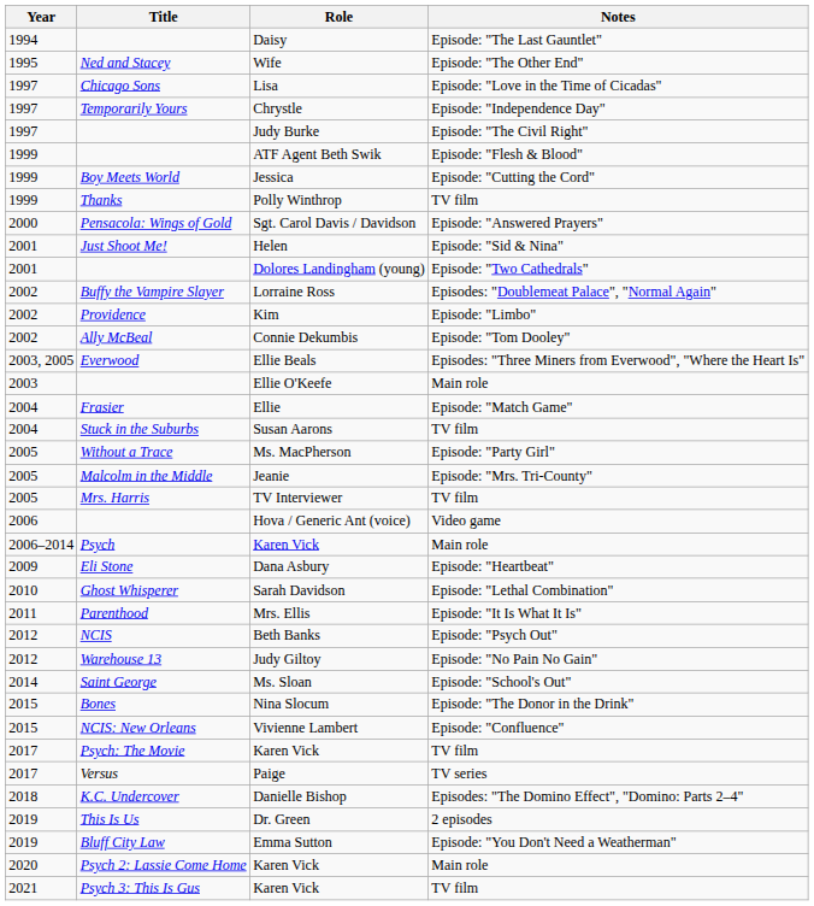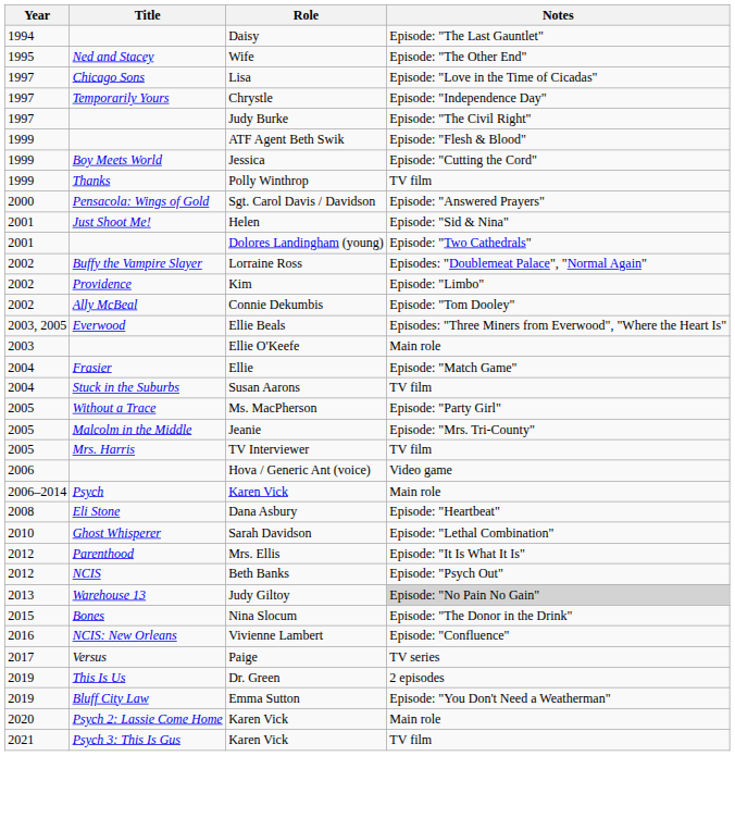Dana Asbury | Year: 2009 -> 2008
Mrs. Ellis | Year: 2011 -> 2012
Judy Giltoy | Year: 2012 -> 2013
Judy Giltoy | Notes: no background -> lightgrey background
- row: 2014 | Saint George | Ms. Sloan | Episode: "School's Out"
Vivienne Lambert | Year: 2015 -> 2016
- row: 2017 | Psych: The Movie | Karen Vick | TV film
- row: 2018 | K.C. Undercover | Danielle Bishop | Episodes: "The Domino Effect", "Domino: Parts 2–4"
